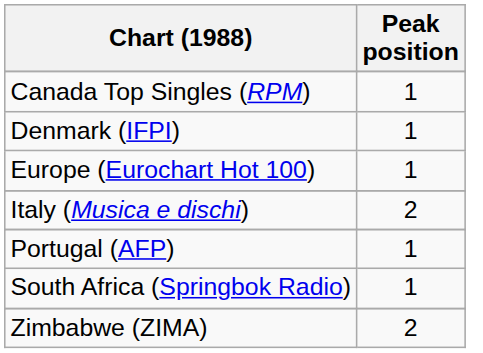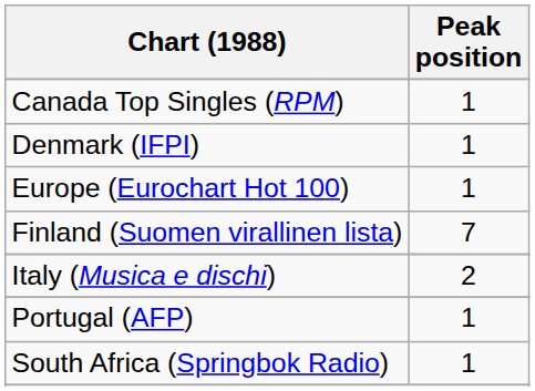+ row: Finland (Suomen virallinen lista) | 7
- row: Zimbabwe (ZIMA) | 2
